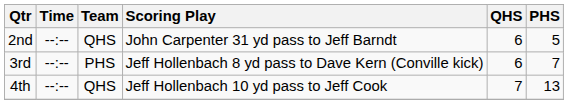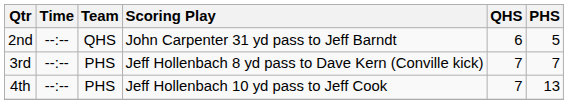3rd | QHS: 6 -> 7
4th | Team: QHS -> PHS
